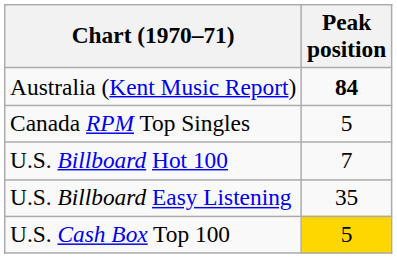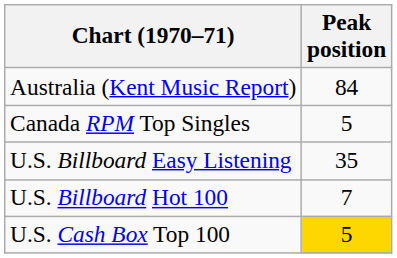Australia (Kent Music Report) | Peak position: bold -> normal
rows swapped: U.S. Billboard Hot 100 <-> U.S. Billboard Easy Listening
